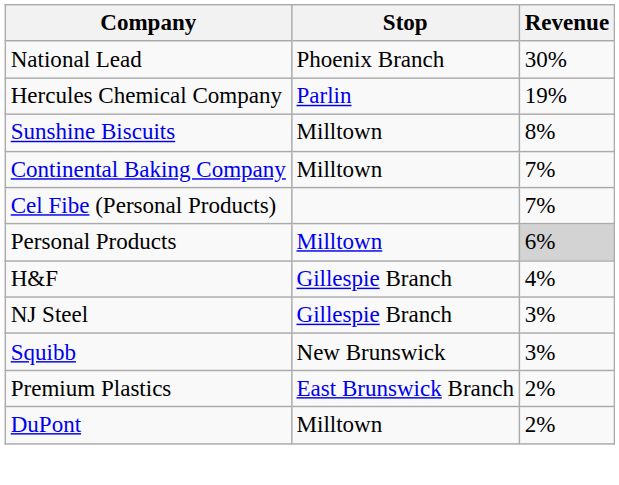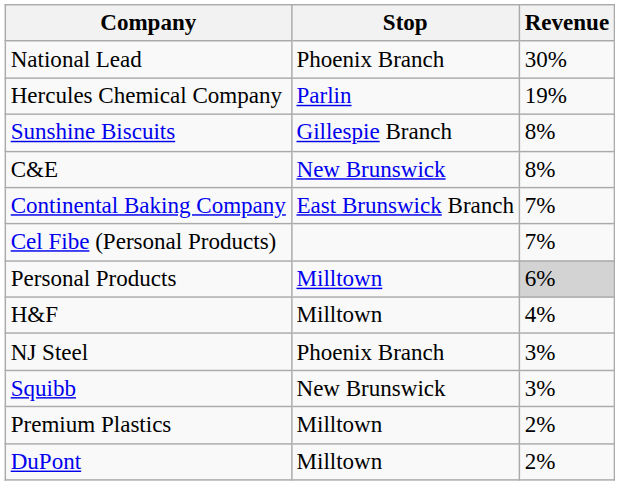Sunshine Biscuits | Stop: Milltown -> Gillespie Branch
+ row: C&E | New Brunswick | 8%
Continental Baking Company | Stop: Milltown -> East Brunswick Branch
H&F | Stop: Gillespie Branch -> Milltown
NJ Steel | Stop: Gillespie Branch -> Phoenix Branch
Premium Plastics | Stop: East Brunswick Branch -> Milltown
